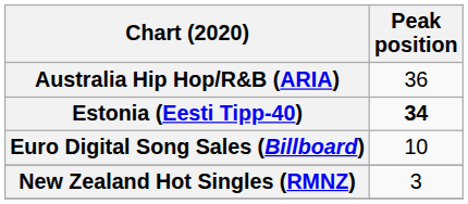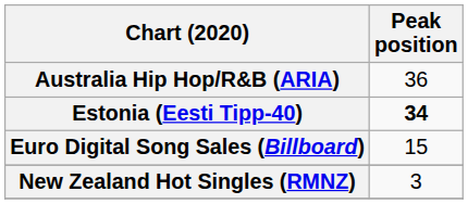Euro Digital Song Sales (Billboard) | Peak position: 10 -> 15
